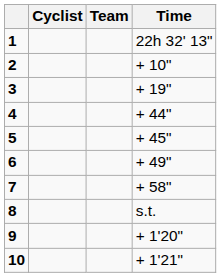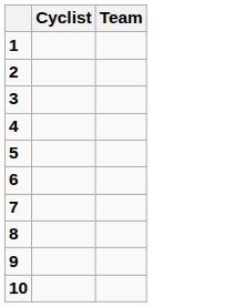- column: Time | 22h 32' 13" | + 10" | + 19" | + 44" | + 45" | + 49" | + 58" | s.t. | + 1'20" | + 1'21"
